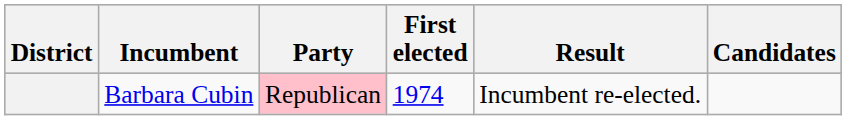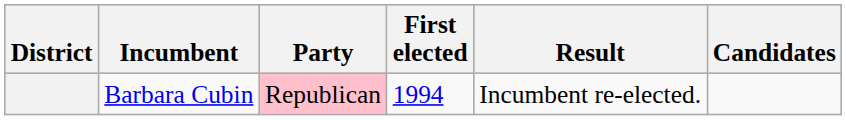Barbara Cubin | First elected: 1974 -> 1994
